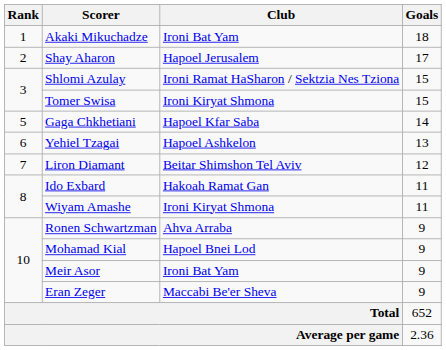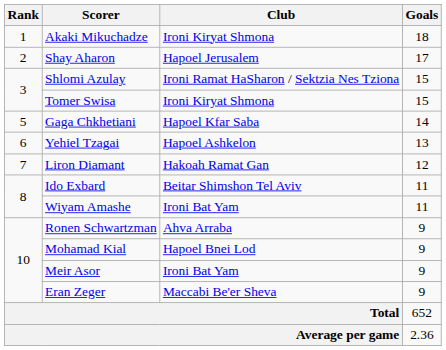Akaki Mikuchadze | Club: Ironi Bat Yam -> Ironi Kiryat Shmona
Liron Diamant | Club: Beitar Shimshon Tel Aviv -> Hakoah Ramat Gan
Ido Exbard | Club: Hakoah Ramat Gan -> Beitar Shimshon Tel Aviv
Wiyam Amashe | Club: Ironi Kiryat Shmona -> Ironi Bat Yam
